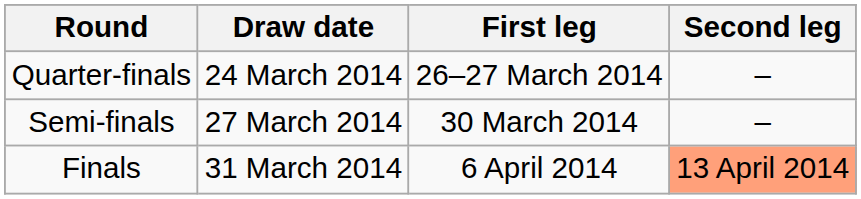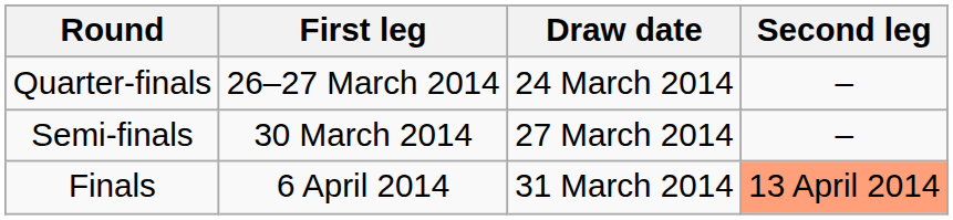columns swapped: Draw date <-> First leg
